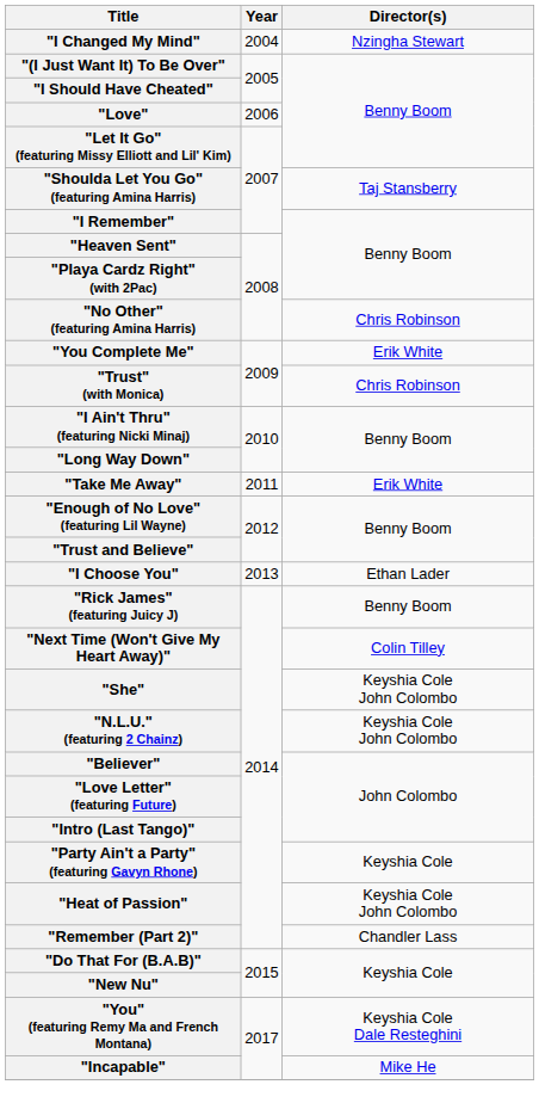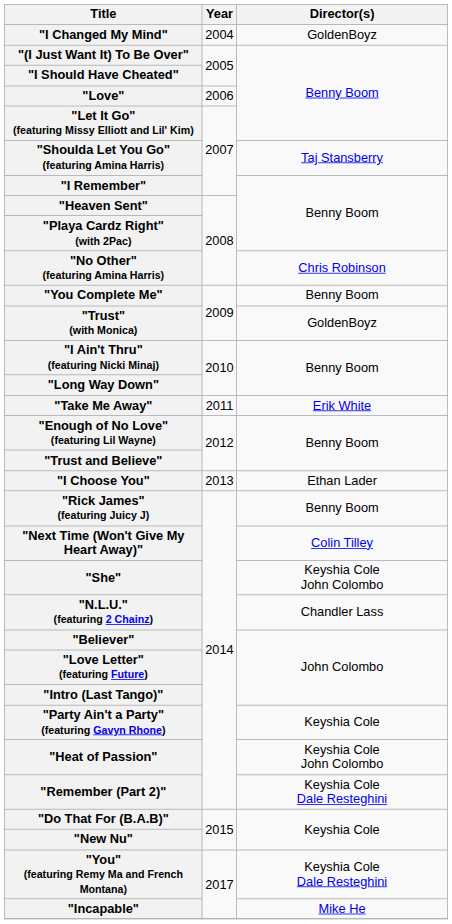"I Changed My Mind" | Director(s): Nzingha Stewart -> GoldenBoyz
"You Complete Me" | Director(s): Erik White -> Benny Boom
"Trust" (with Monica) | Director(s): Chris Robinson -> GoldenBoyz
"N.L.U." (featuring 2 Chainz) | Director(s): Keyshia Cole John Colombo -> Chandler Lass
"Remember (Part 2)" | Director(s): Chandler Lass -> Keyshia Cole Dale Resteghini
